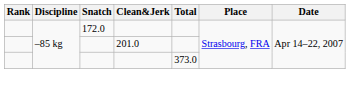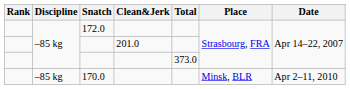+ row: –85 kg | 170.0 | Minsk, BLR | Apr 2–11, 2010
